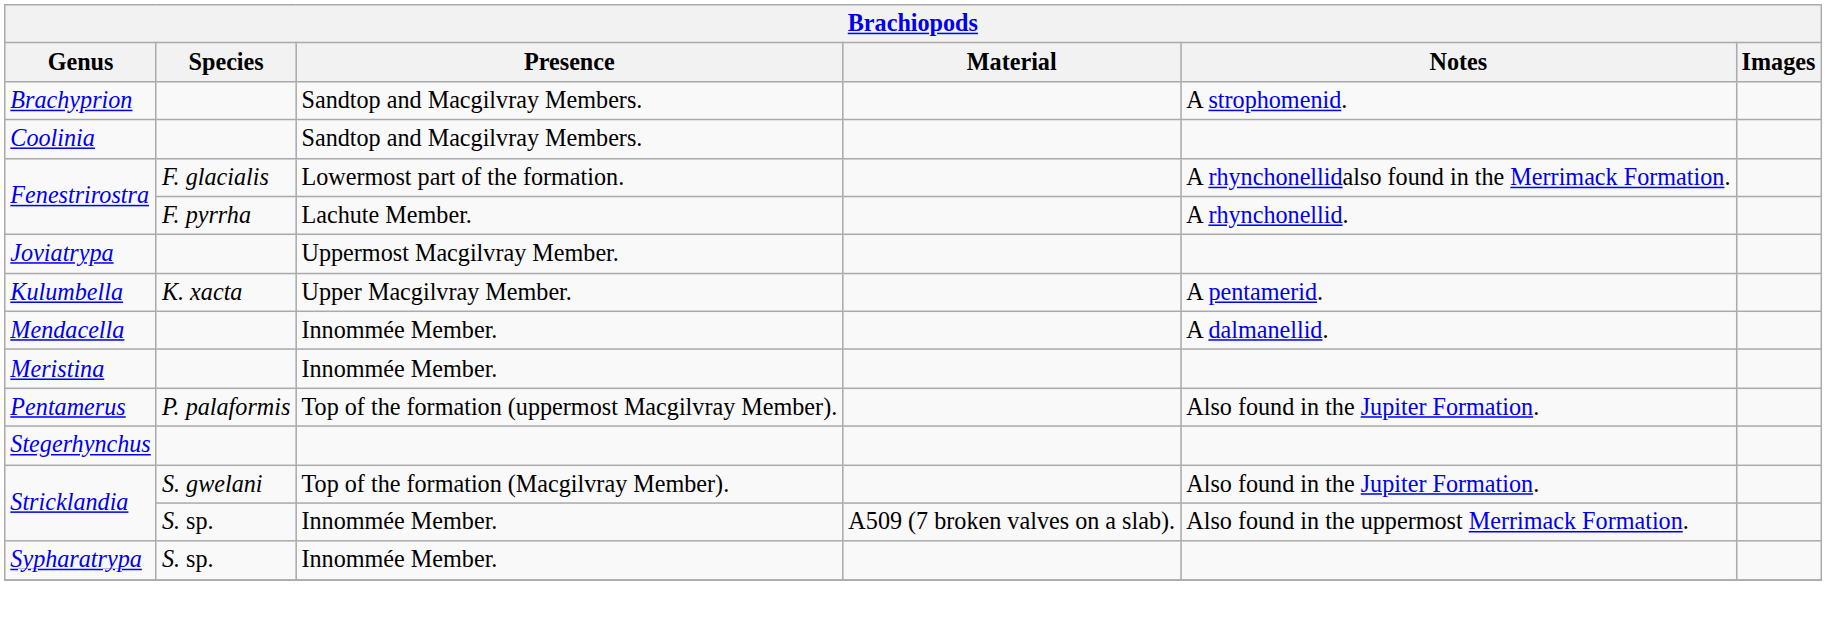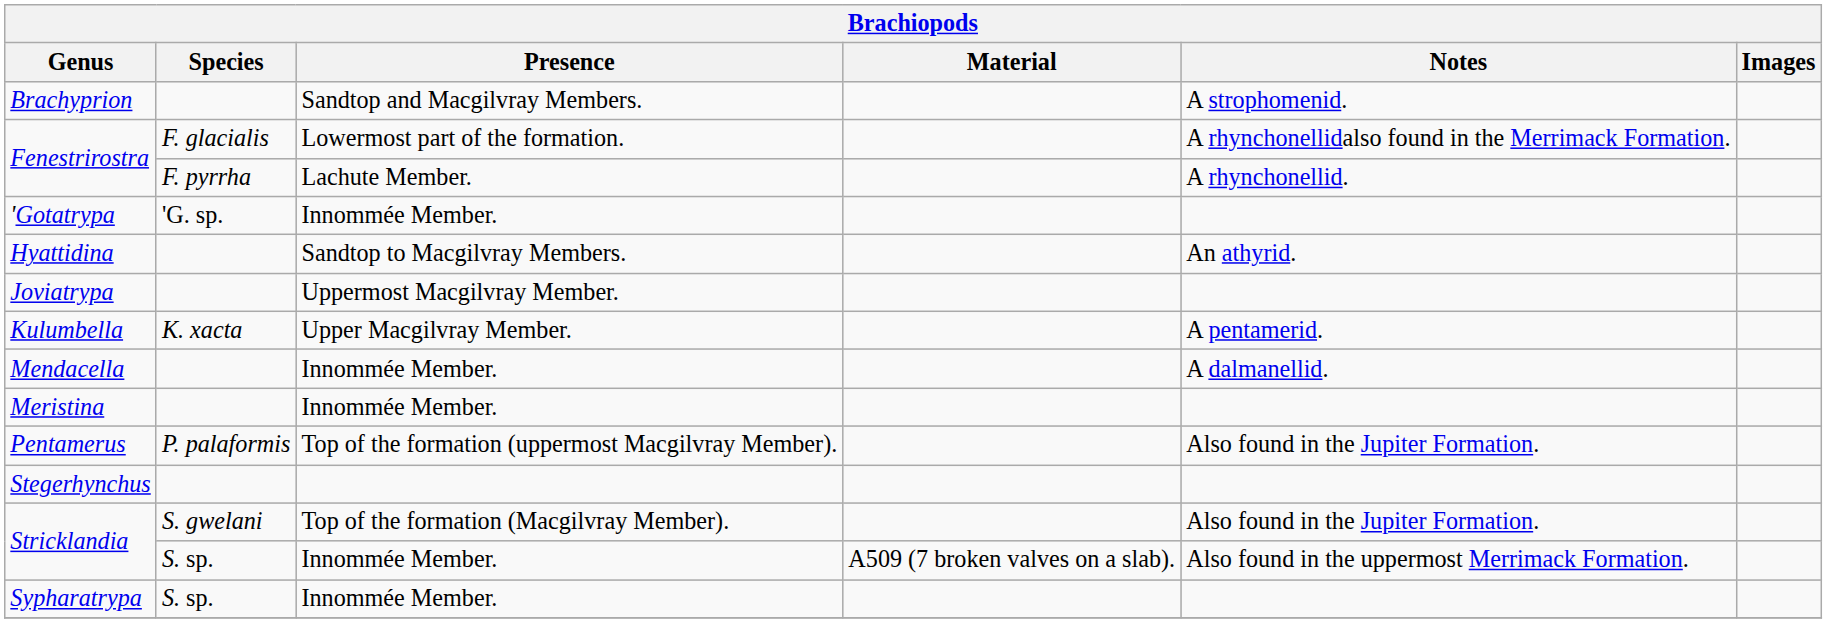- row: Coolinia | Sandtop and Macgilvray Members.
+ row: 'Gotatrypa | 'G. sp. | Innommée Member.
+ row: Hyattidina | Sandtop to Macgilvray Members. | An athyrid.
